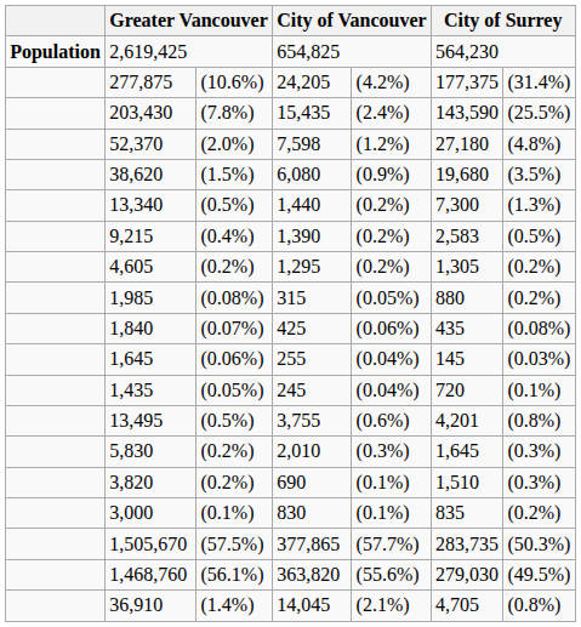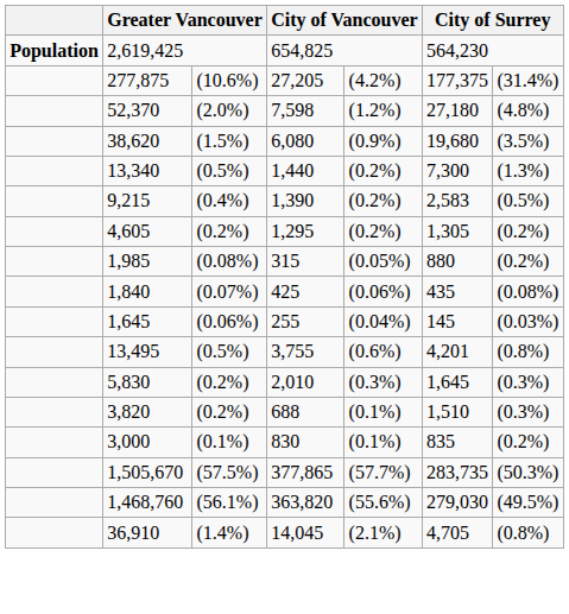277,875 | column 4: 24,205 -> 27,205
- row: 203,430 | (7.8%) | 15,435 | (2.4%) | 143,590 | (25.5%)
- row: 1,435 | (0.05%) | 245 | (0.04%) | 720 | (0.1%)
3,820 | column 4: 690 -> 688
